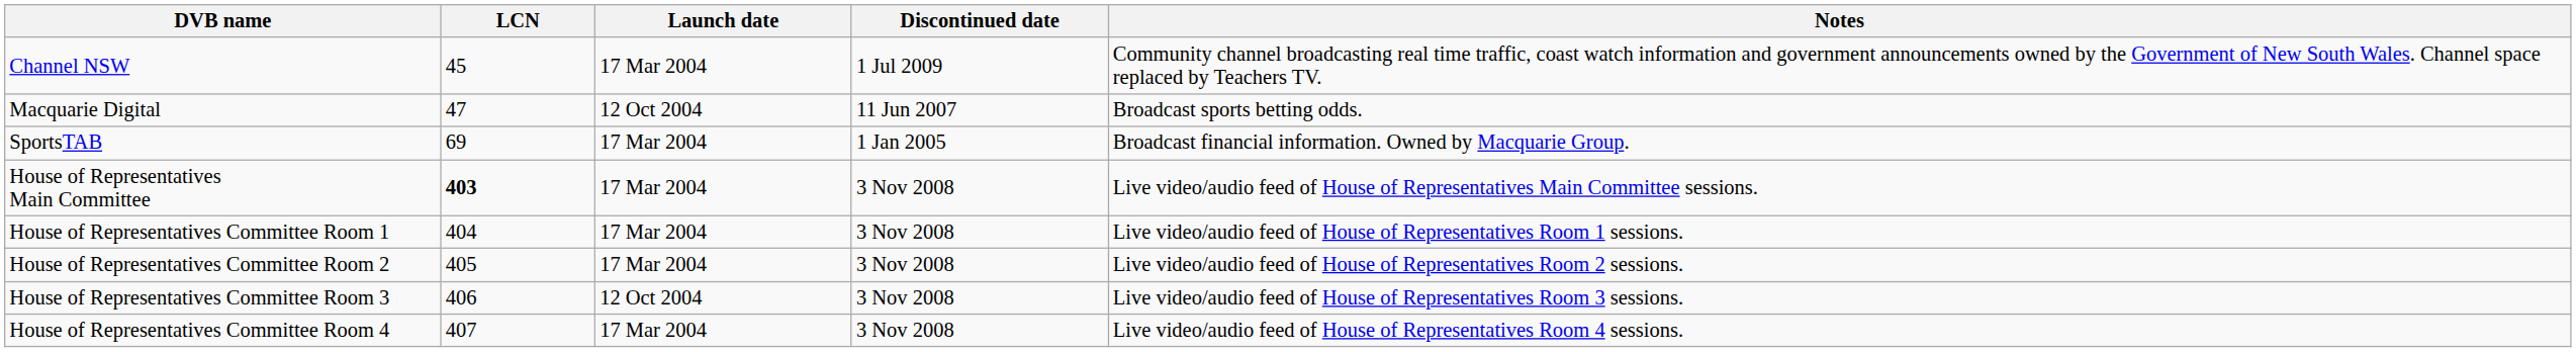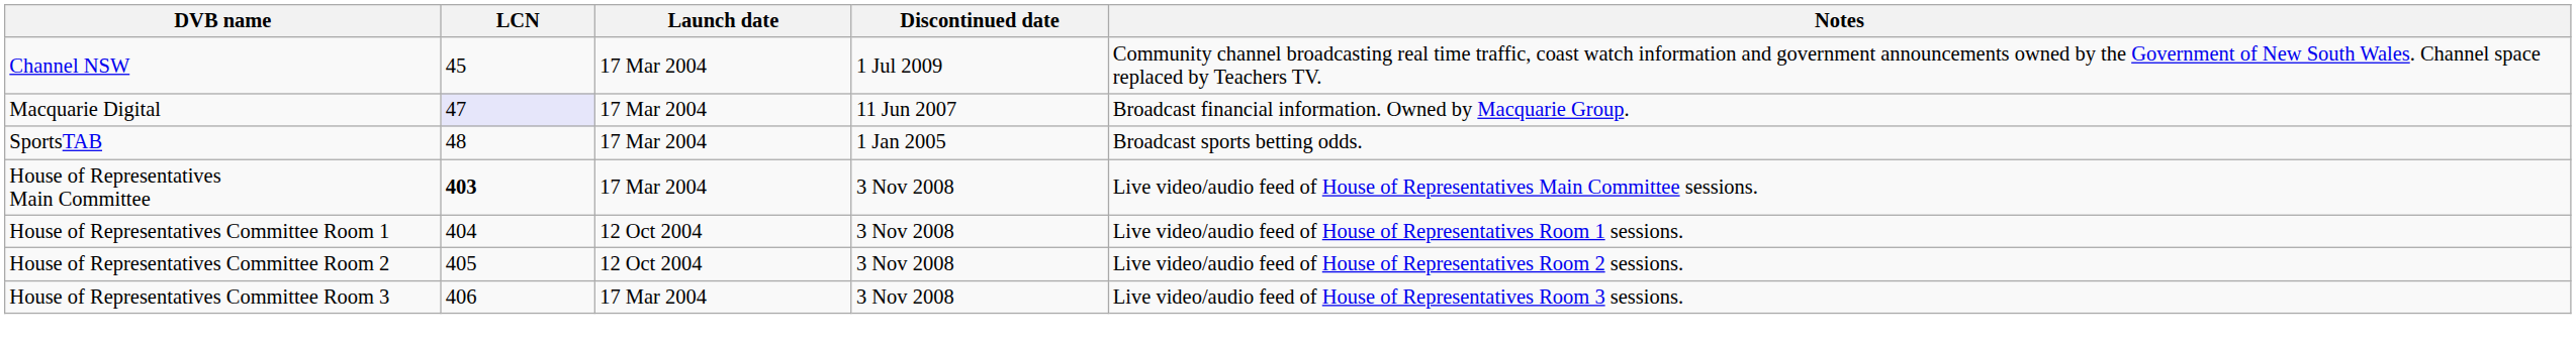Macquarie Digital | LCN: no background -> lavender background
Macquarie Digital | Launch date: 12 Oct 2004 -> 17 Mar 2004
Macquarie Digital | Notes: Broadcast sports betting odds. -> Broadcast financial information. Owned by Macquarie Group.
SportsTAB | LCN: 69 -> 48
SportsTAB | Notes: Broadcast financial information. Owned by Macquarie Group. -> Broadcast sports betting odds.
House of Representatives Committee Room 1 | Launch date: 17 Mar 2004 -> 12 Oct 2004
House of Representatives Committee Room 2 | Launch date: 17 Mar 2004 -> 12 Oct 2004
House of Representatives Committee Room 3 | Launch date: 12 Oct 2004 -> 17 Mar 2004
- row: House of Representatives Committee Room 4 | 407 | 17 Mar 2004 | 3 Nov 2008 | Live video/audio feed of House of Representatives Room 4 sessions.
